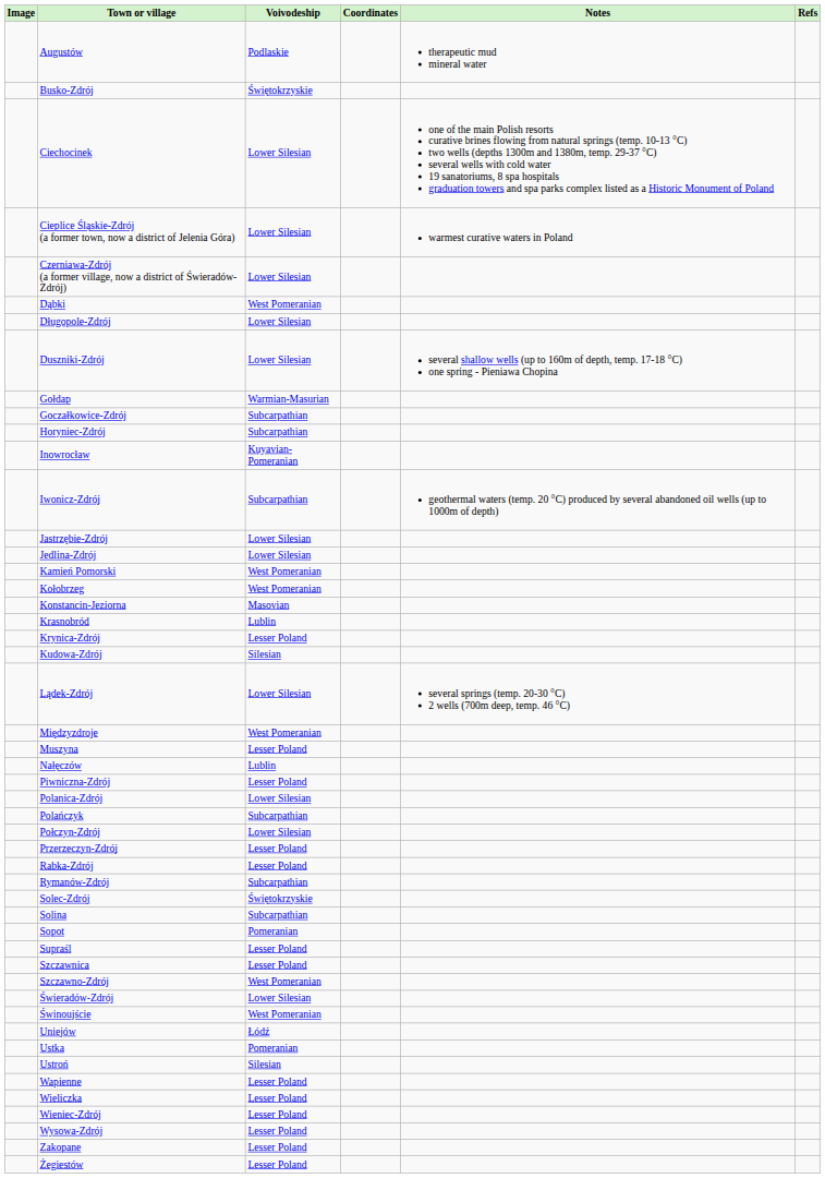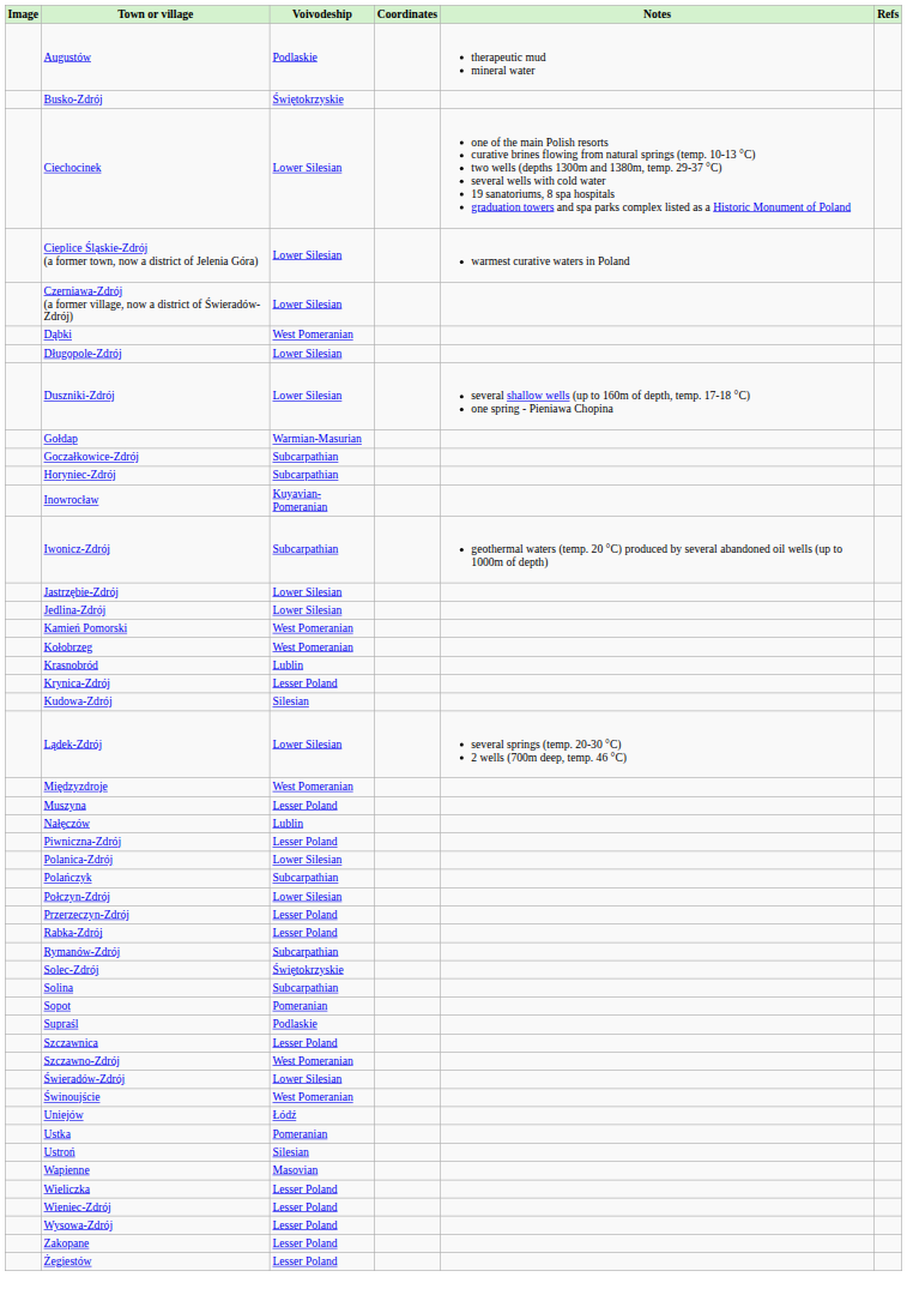- row: Konstancin-Jeziorna | Masovian
Supraśl | Voivodeship: Lesser Poland -> Podlaskie
Wapienne | Voivodeship: Lesser Poland -> Masovian
